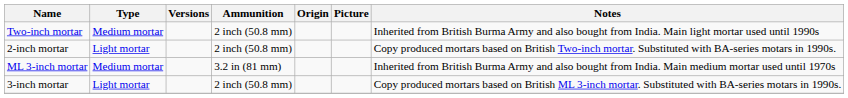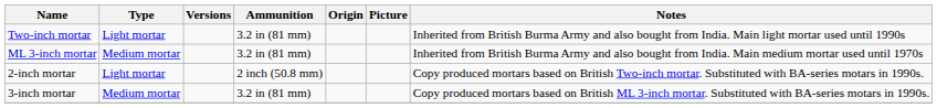Two-inch mortar | Type: Medium mortar -> Light mortar
Two-inch mortar | Ammunition: 2 inch (50.8 mm) -> 3.2 in (81 mm)
rows swapped: ML 3-inch mortar <-> 2-inch mortar
3-inch mortar | Type: Light mortar -> Medium mortar
3-inch mortar | Ammunition: 2 inch (50.8 mm) -> 3.2 in (81 mm)
